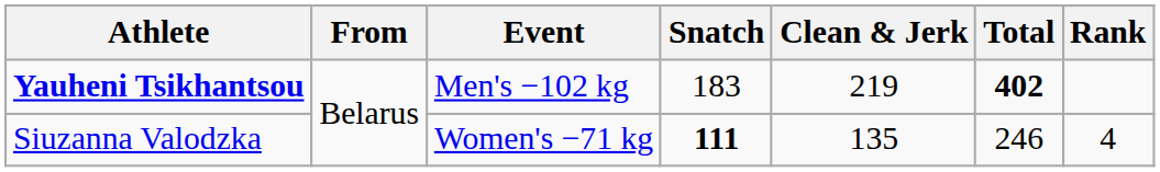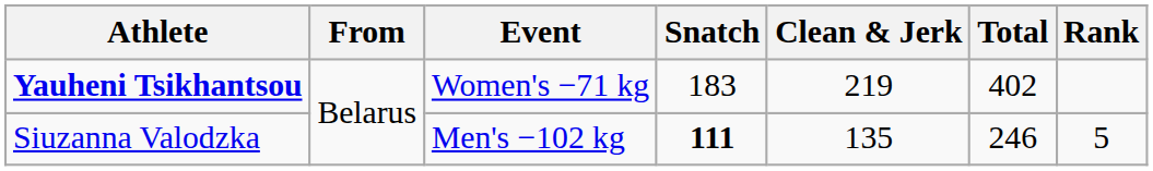Yauheni Tsikhantsou | Event: Men's −102 kg -> Women's −71 kg
Yauheni Tsikhantsou | Total: bold -> normal
Siuzanna Valodzka | Event: Women's −71 kg -> Men's −102 kg
Siuzanna Valodzka | Rank: 4 -> 5
